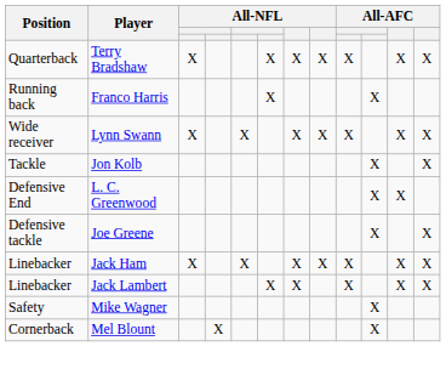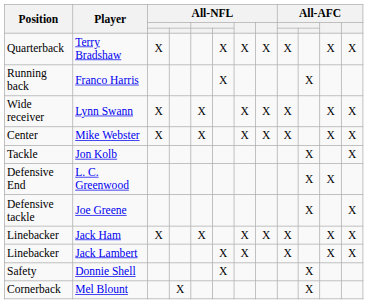+ row: Center | Mike Webster | X | X | X | X | X | X | X
+ row: Safety | Donnie Shell | X | X
- row: Safety | Mike Wagner | X
